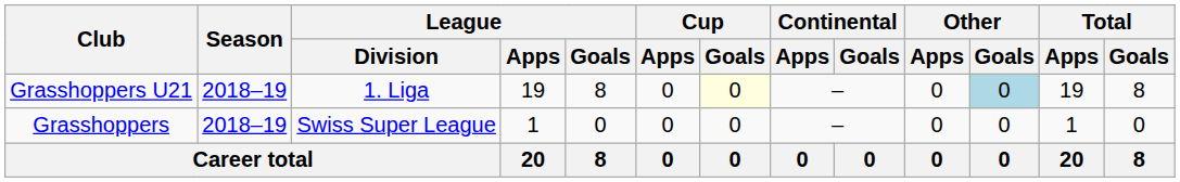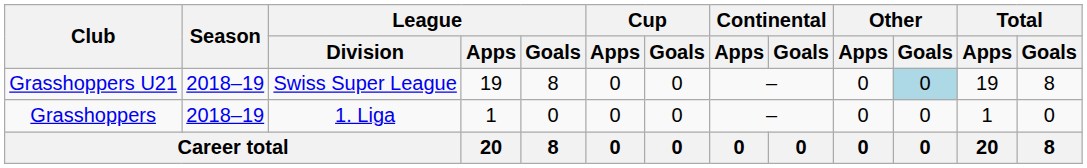Grasshoppers U21 | League / Division: 1. Liga -> Swiss Super League
Grasshoppers U21 | Cup / Goals: lightyellow background -> no background
Grasshoppers | League / Division: Swiss Super League -> 1. Liga
